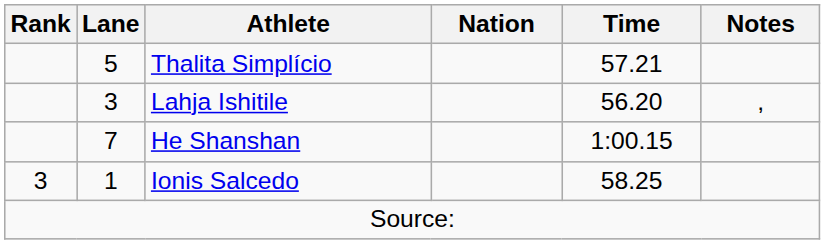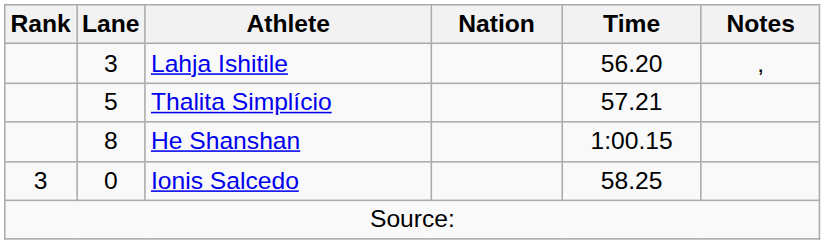rows swapped: Lahja Ishitile <-> Thalita Simplício
He Shanshan | Lane: 7 -> 8
Ionis Salcedo | Lane: 1 -> 0
